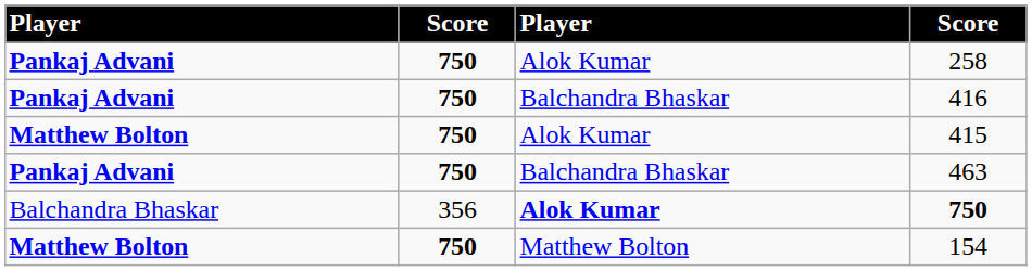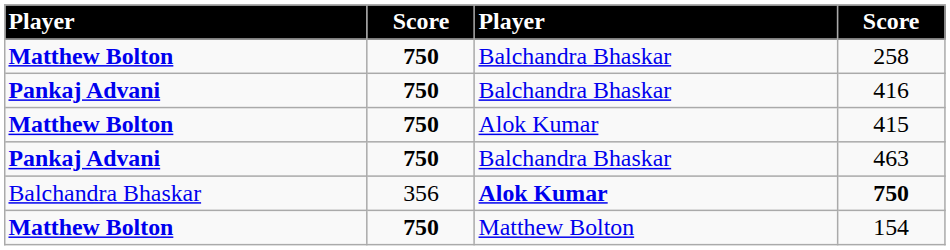258 | column 1: Pankaj Advani -> Matthew Bolton
258 | column 3: Alok Kumar -> Balchandra Bhaskar
